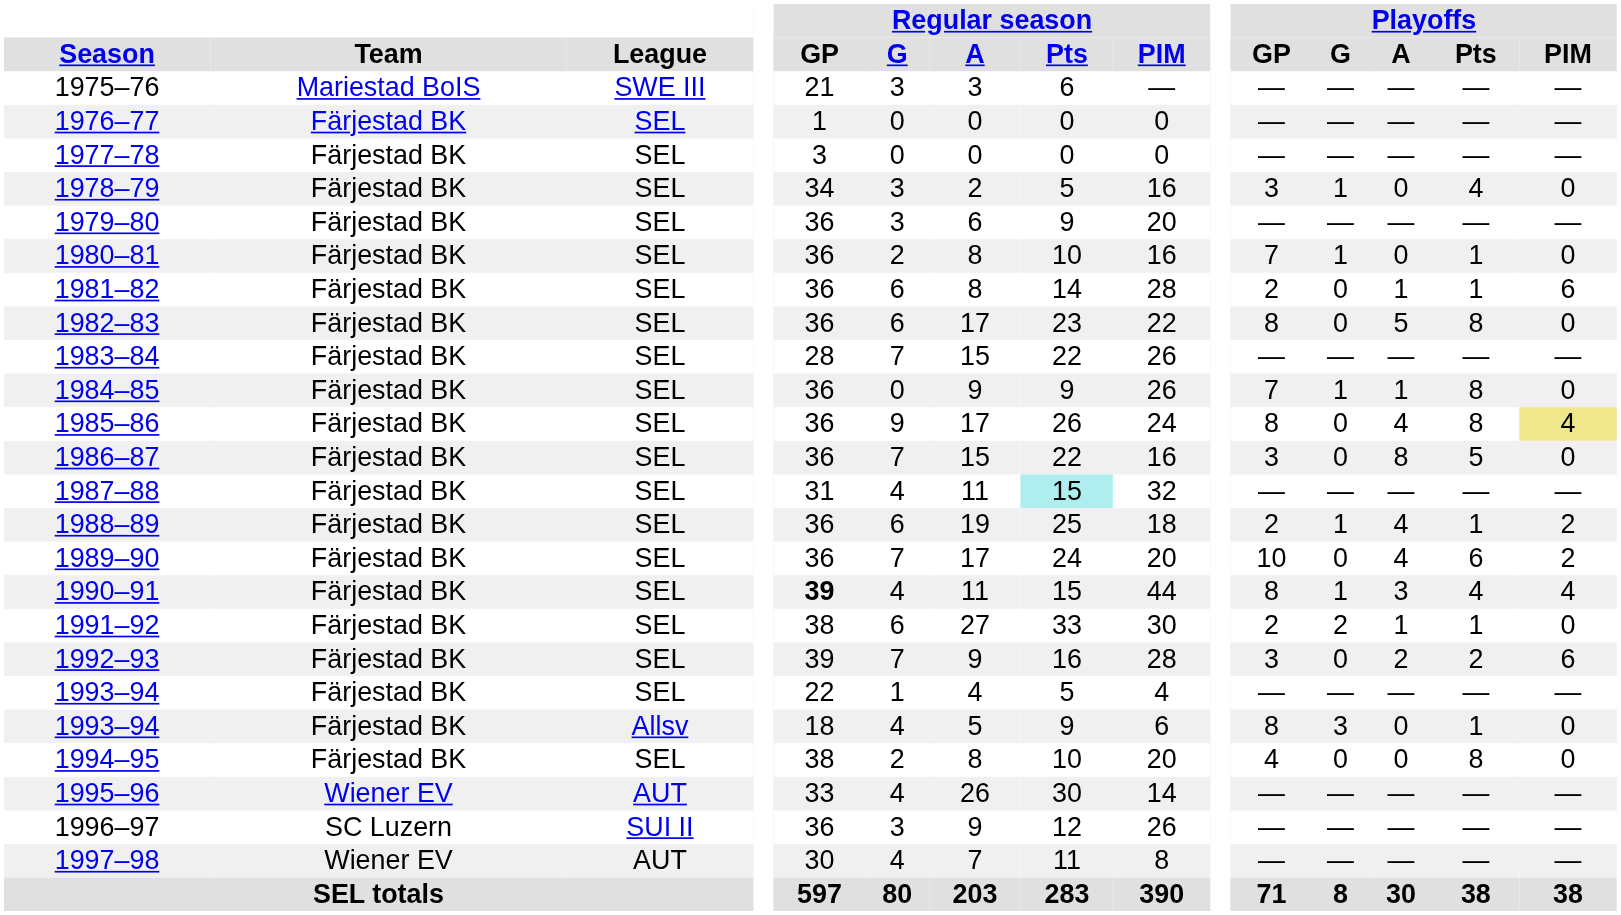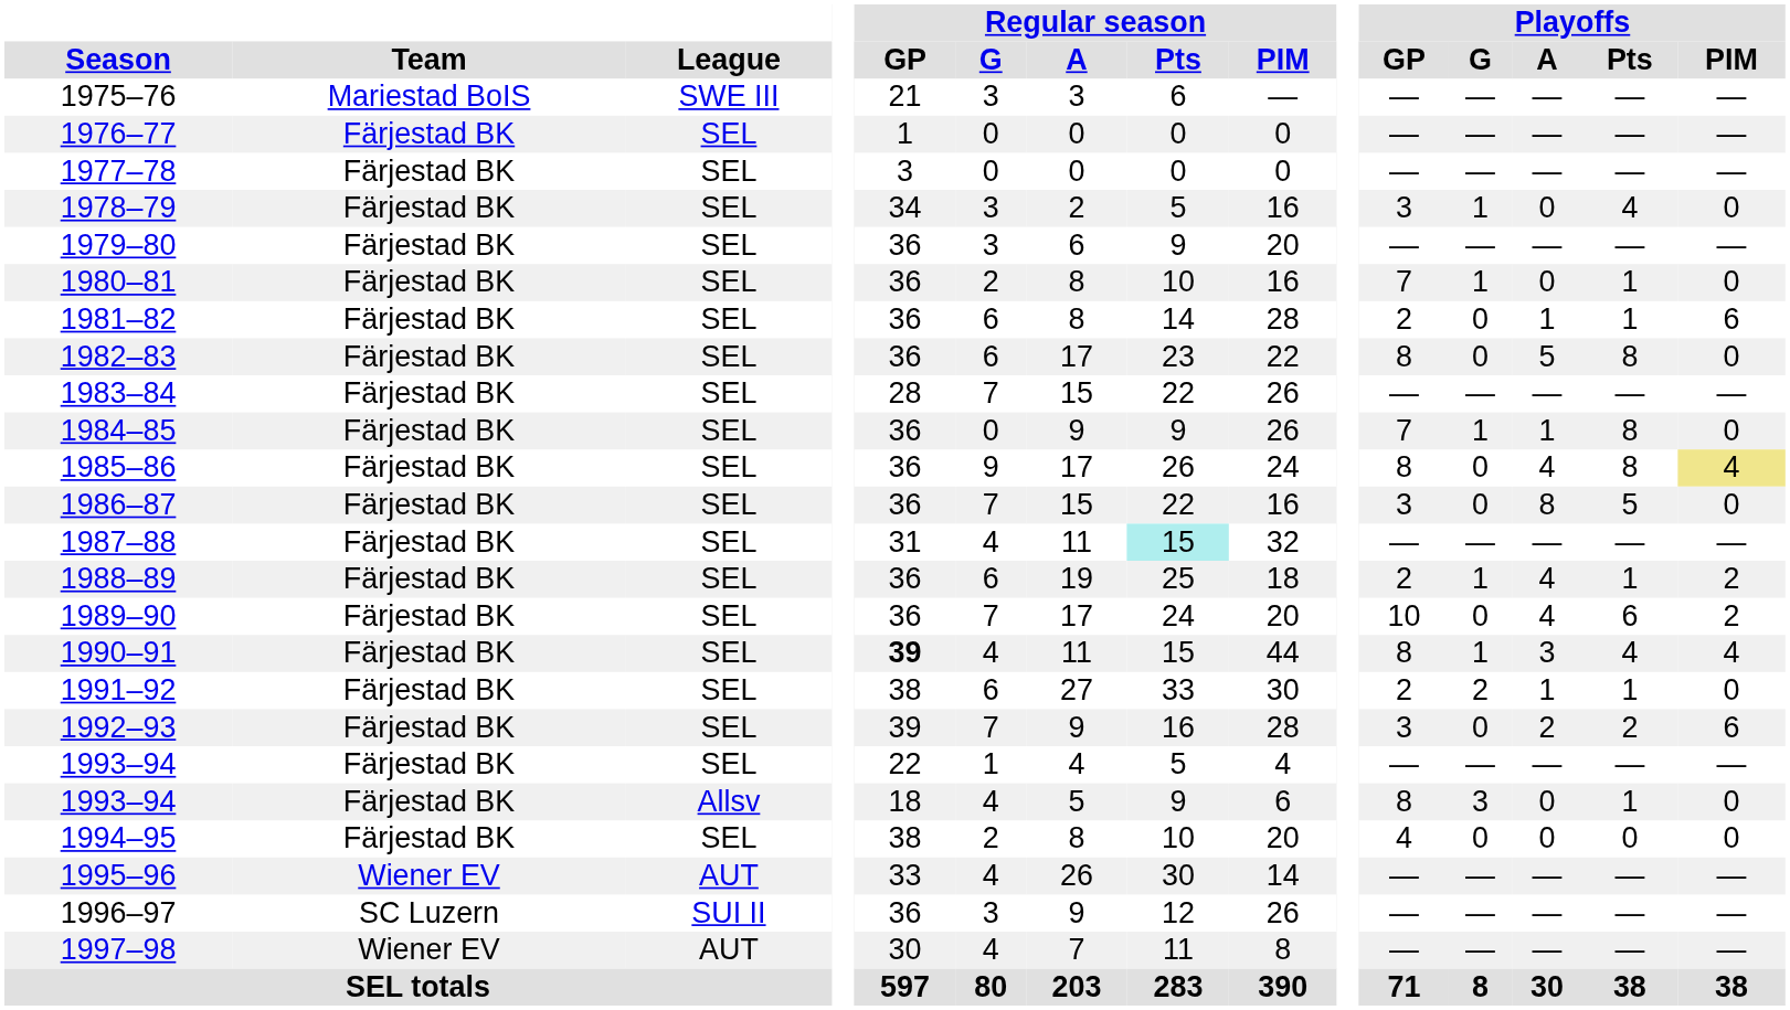1994–95 | Playoffs / Pts: 8 -> 0
